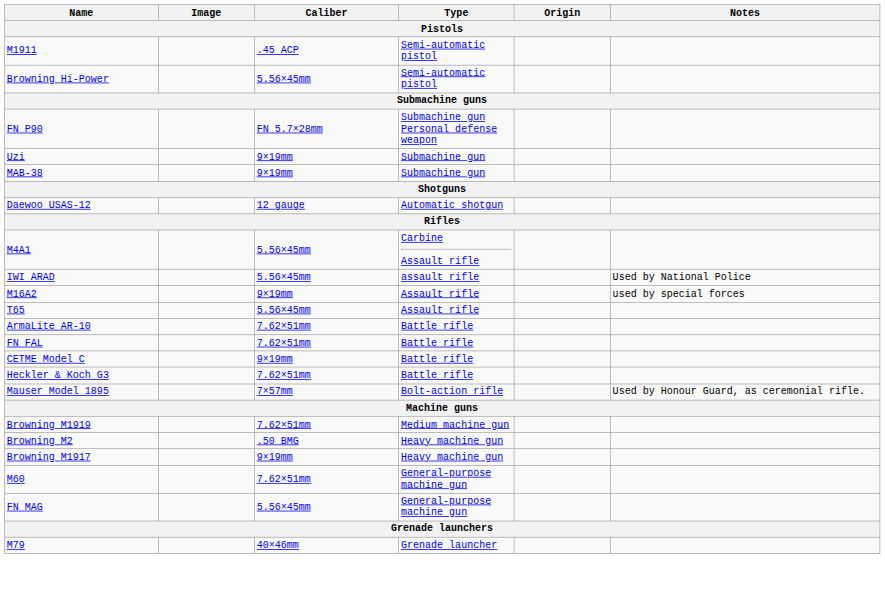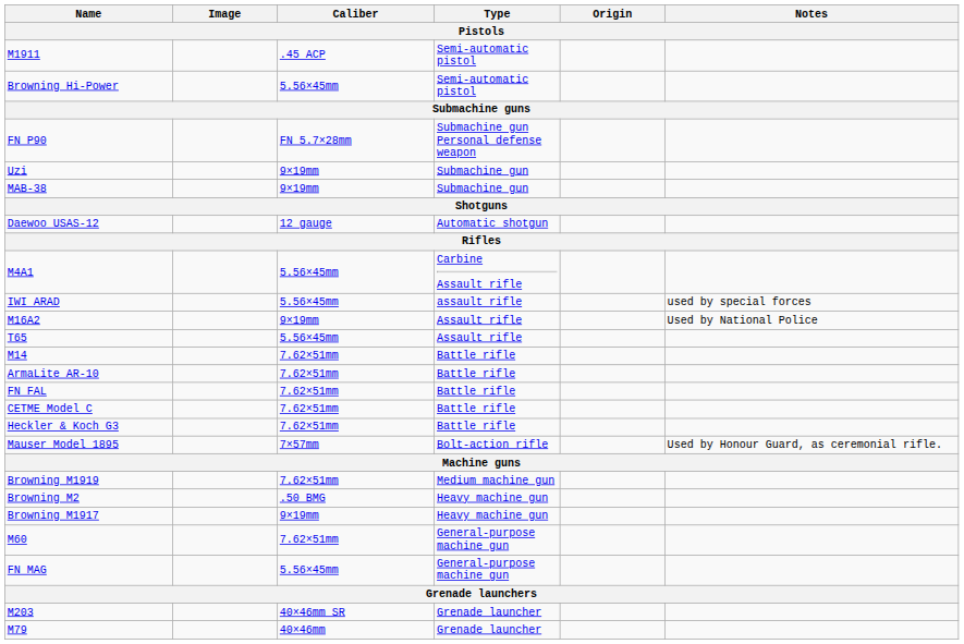IWI ARAD | Notes: Used by National Police -> used by special forces
M16A2 | Notes: used by special forces -> Used by National Police
+ row: M14 | 7.62×51mm | Battle rifle
CETME Model C | Caliber: 9×19mm -> 7.62×51mm
+ row: M203 | 40×46mm SR | Grenade launcher
